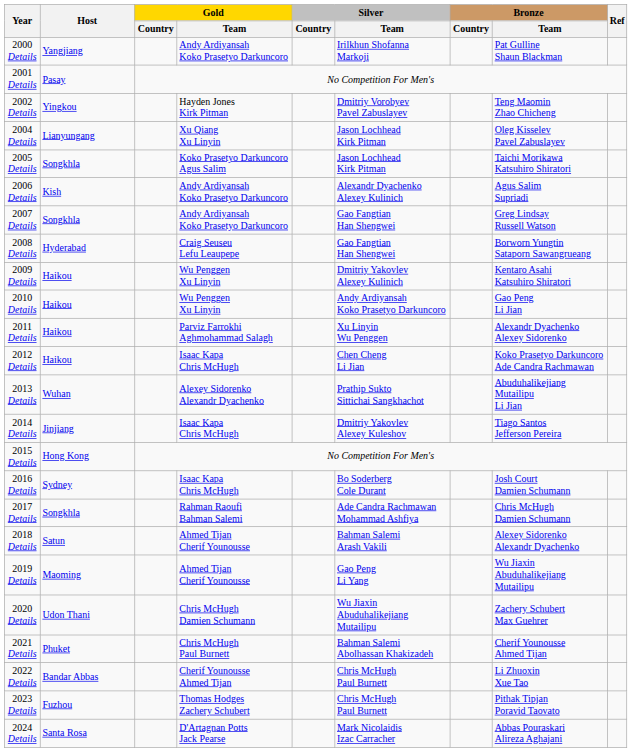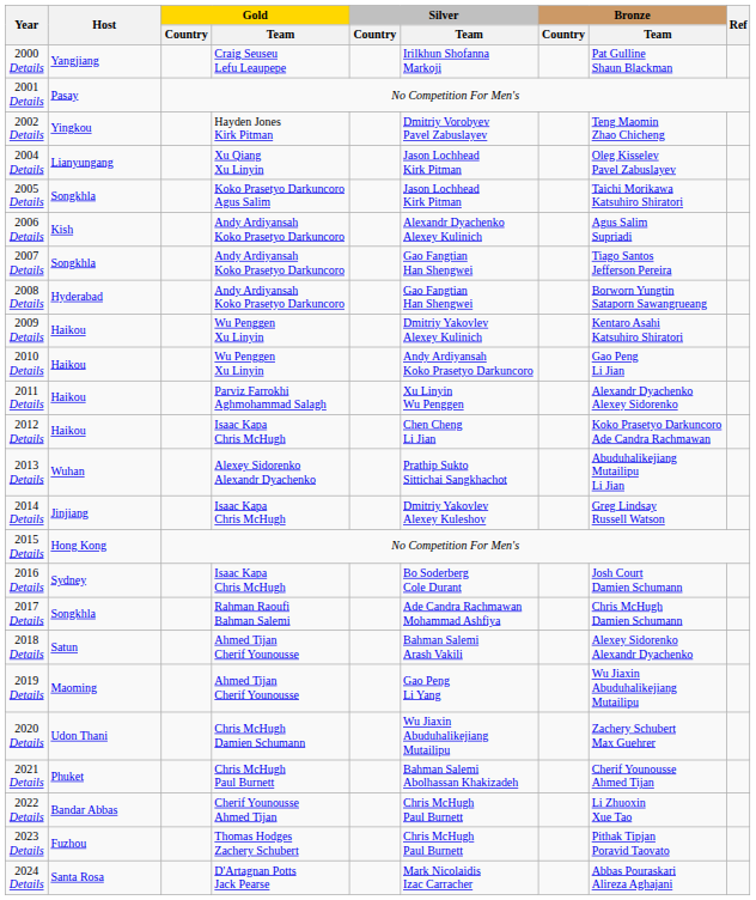2000 Details | Gold / Team: Andy Ardiyansah Koko Prasetyo Darkuncoro -> Craig Seuseu Lefu Leaupepe
2007 Details | Bronze / Team: Greg Lindsay Russell Watson -> Tiago Santos Jefferson Pereira
2008 Details | Gold / Team: Craig Seuseu Lefu Leaupepe -> Andy Ardiyansah Koko Prasetyo Darkuncoro
2014 Details | Bronze / Team: Tiago Santos Jefferson Pereira -> Greg Lindsay Russell Watson
